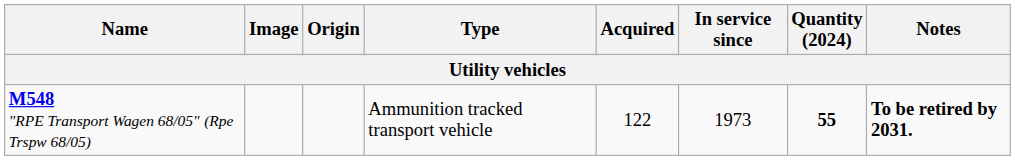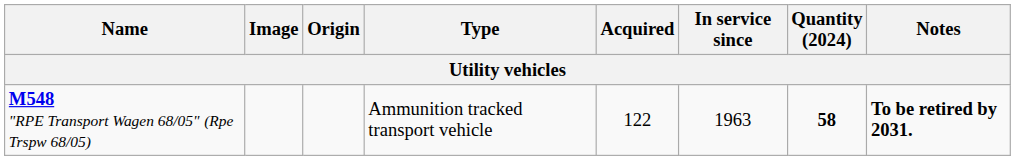M548 "RPE Transport Wagen 68/05" (Rpe Trspw 68/05) | In service since: 1973 -> 1963
M548 "RPE Transport Wagen 68/05" (Rpe Trspw 68/05) | Quantity (2024): 55 -> 58
